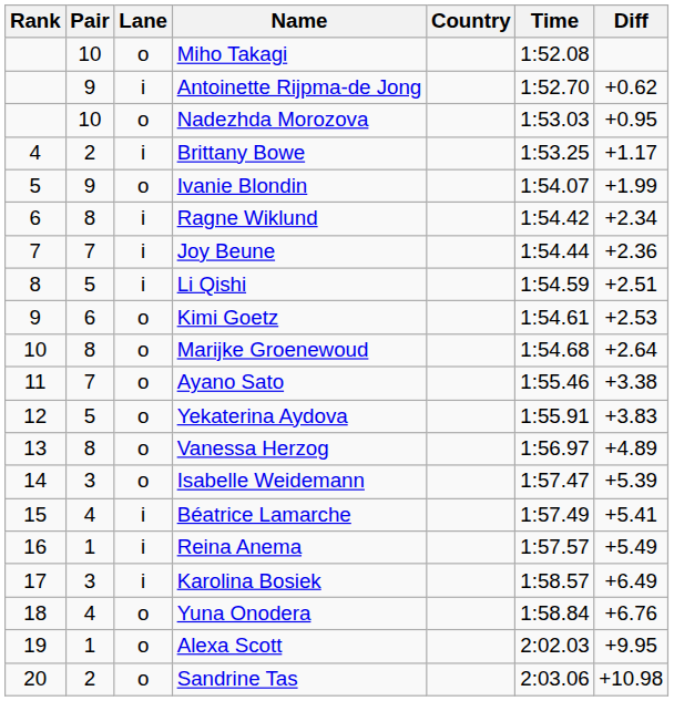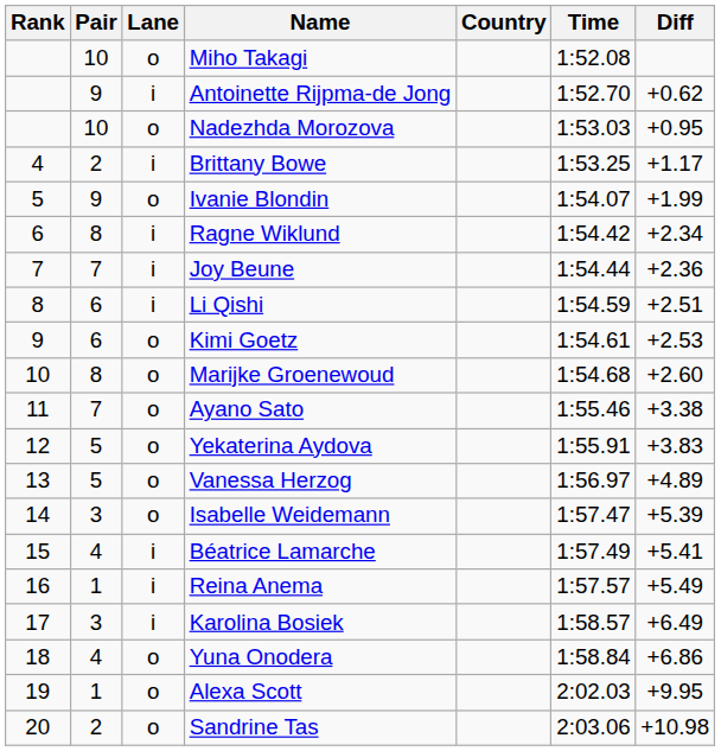Li Qishi | Pair: 5 -> 6
Marijke Groenewoud | Diff: +2.64 -> +2.60
Vanessa Herzog | Pair: 8 -> 5
Yuna Onodera | Diff: +6.76 -> +6.86
